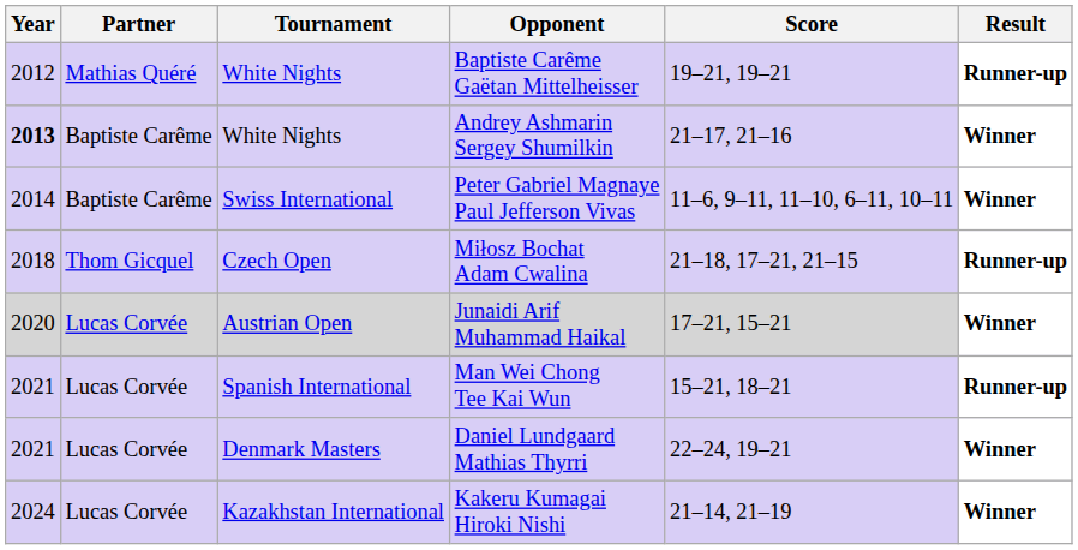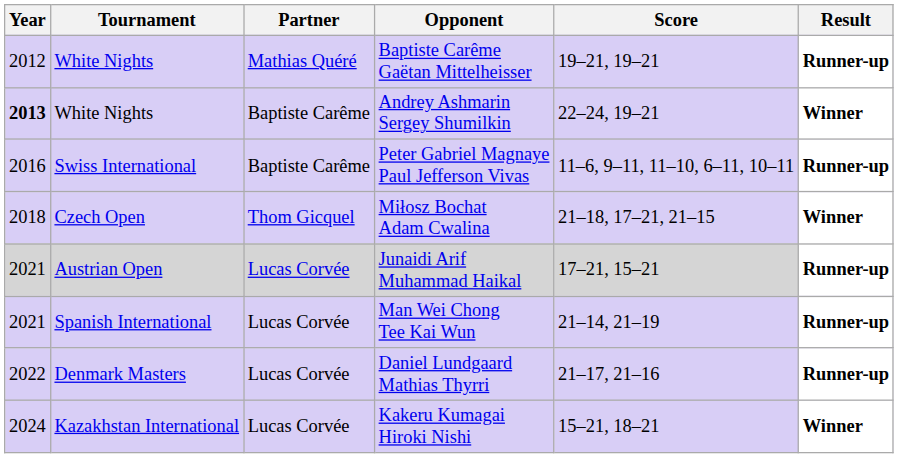columns swapped: Tournament <-> Partner
Andrey Ashmarin Sergey Shumilkin | Score: 21–17, 21–16 -> 22–24, 19–21
Peter Gabriel Magnaye Paul Jefferson Vivas | Year: 2014 -> 2016
Peter Gabriel Magnaye Paul Jefferson Vivas | Result: Winner -> Runner-up
Miłosz Bochat Adam Cwalina | Result: Runner-up -> Winner
Junaidi Arif Muhammad Haikal | Year: 2020 -> 2021
Junaidi Arif Muhammad Haikal | Result: Winner -> Runner-up
Man Wei Chong Tee Kai Wun | Score: 15–21, 18–21 -> 21–14, 21–19
Daniel Lundgaard Mathias Thyrri | Year: 2021 -> 2022
Daniel Lundgaard Mathias Thyrri | Score: 22–24, 19–21 -> 21–17, 21–16
Daniel Lundgaard Mathias Thyrri | Result: Winner -> Runner-up
Kakeru Kumagai Hiroki Nishi | Score: 21–14, 21–19 -> 15–21, 18–21
